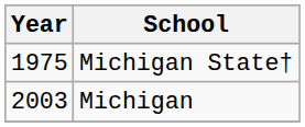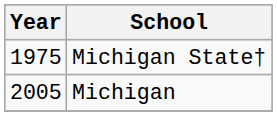Michigan | Year: 2003 -> 2005
